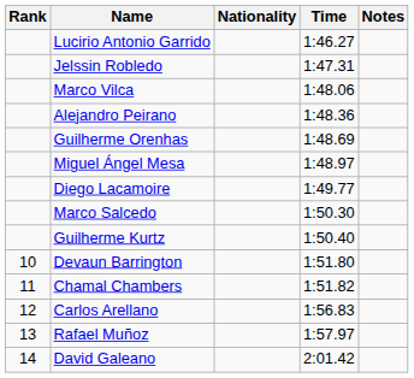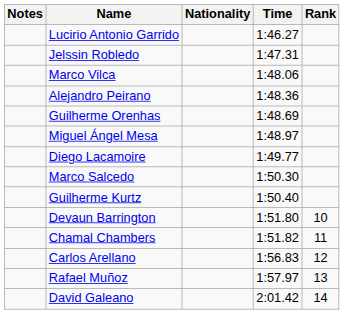columns swapped: Rank <-> Notes
